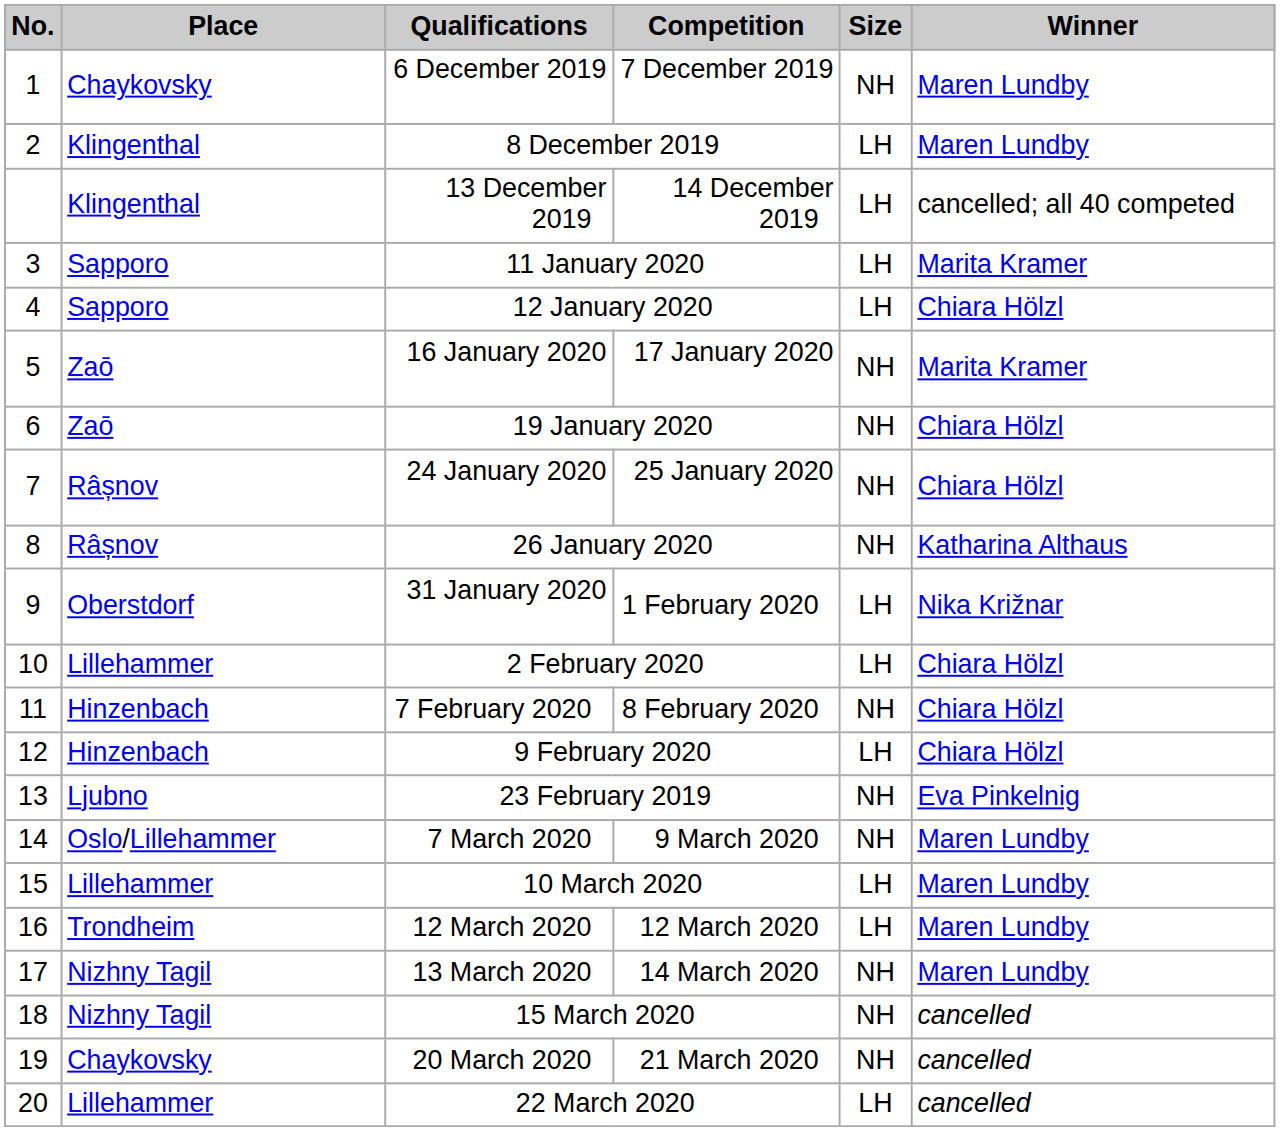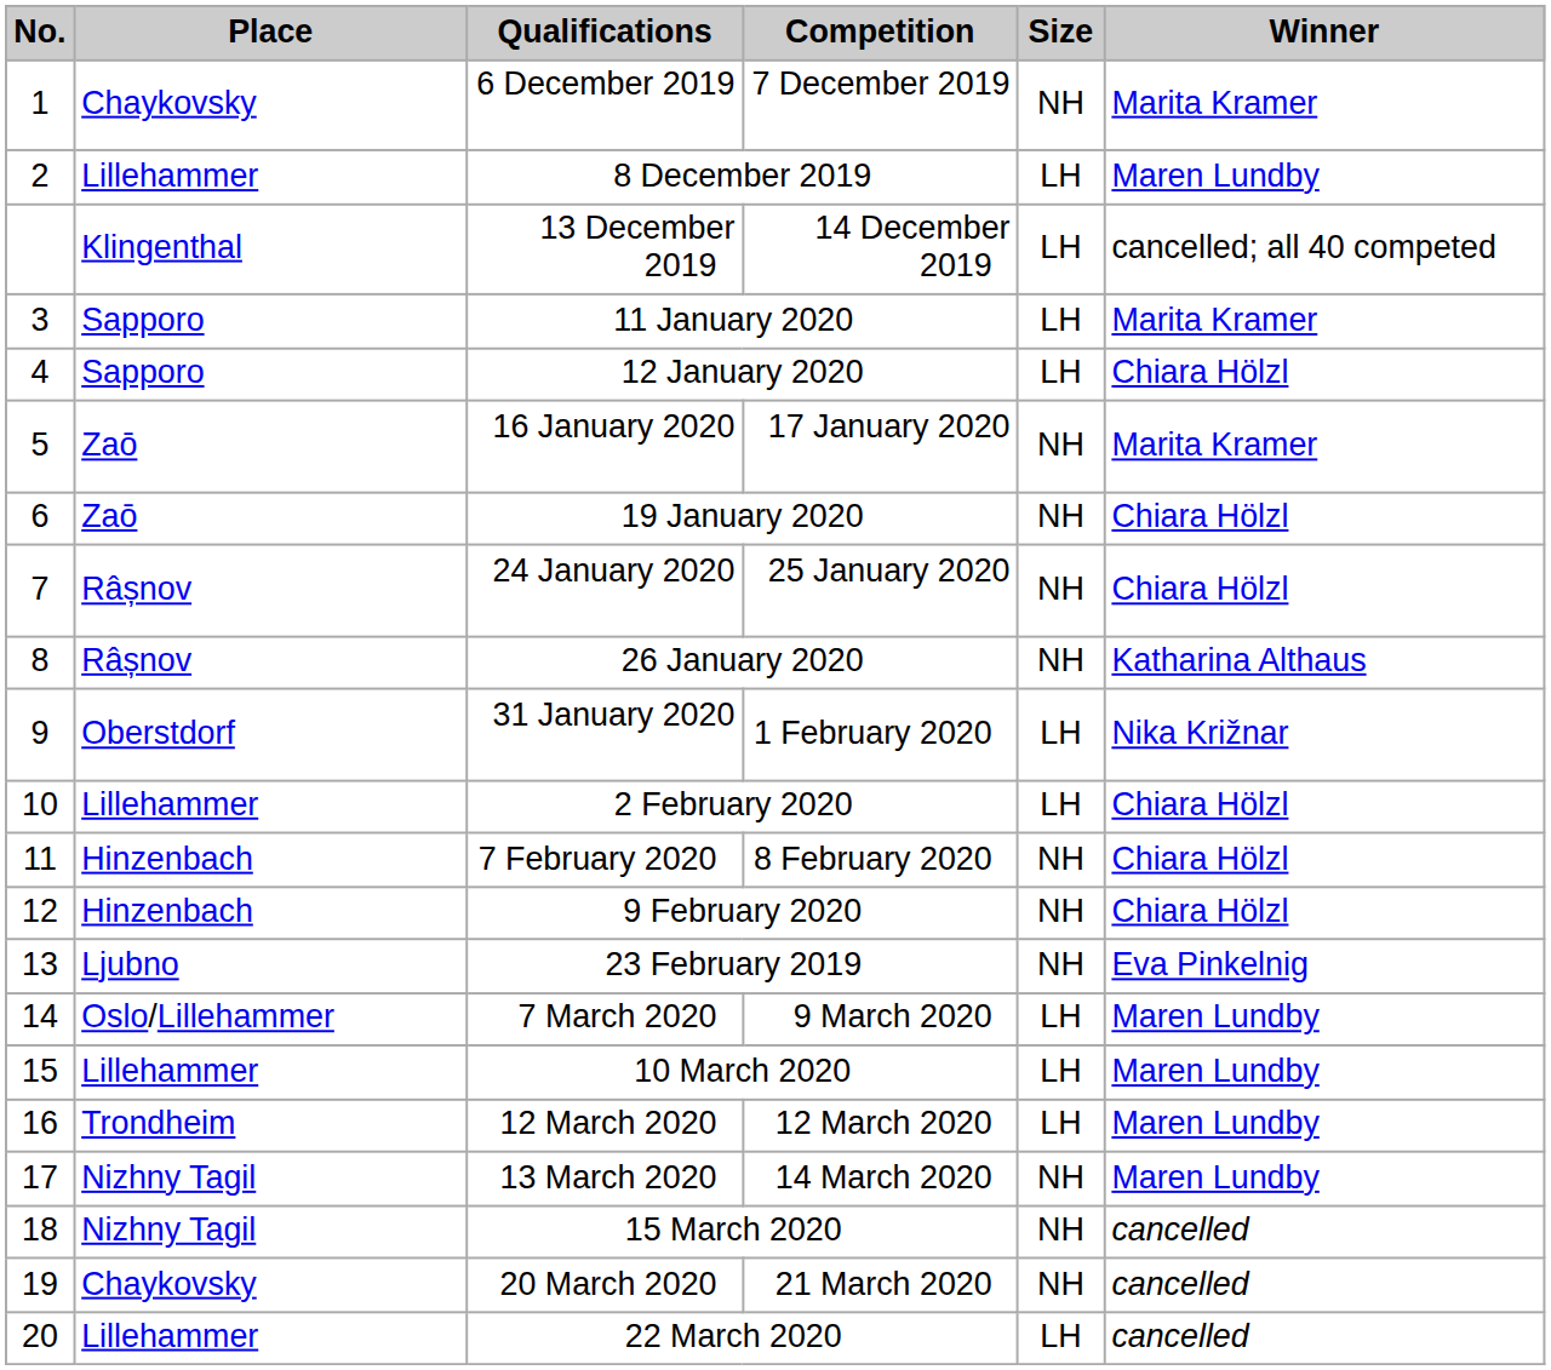6 December 2019 | Winner: Maren Lundby -> Marita Kramer
8 December 2019 | Place: Klingenthal -> Lillehammer
9 February 2020 | Size: LH -> NH
7 March 2020 | Size: NH -> LH
